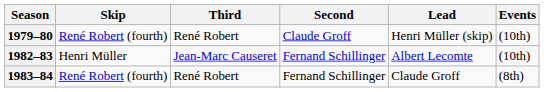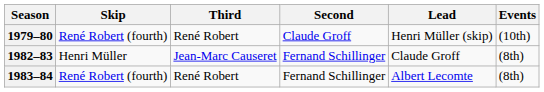1982–83 | Lead: Albert Lecomte -> Claude Groff
1982–83 | Events: (10th) -> (8th)
1983–84 | Lead: Claude Groff -> Albert Lecomte
